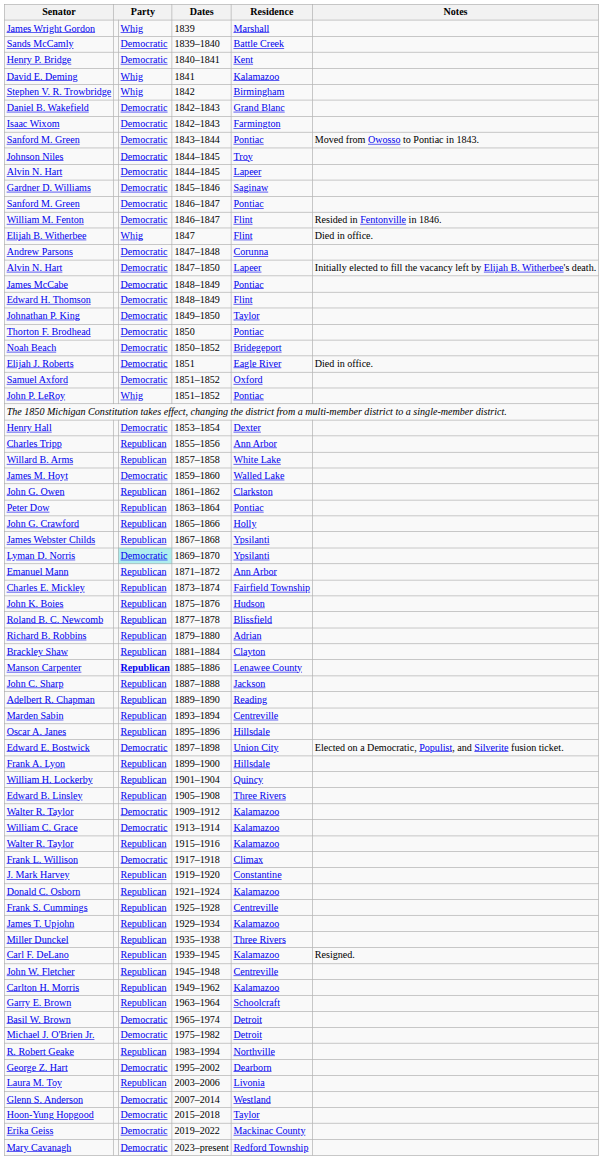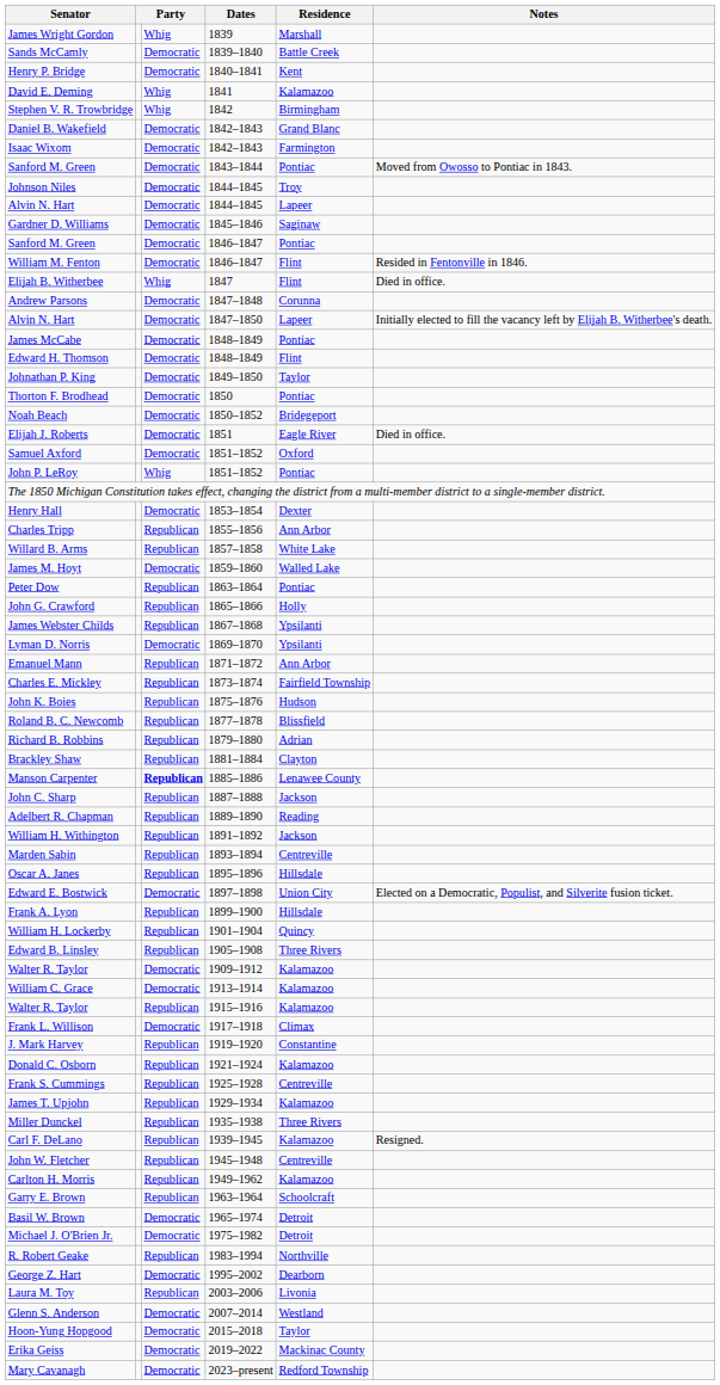- row: John G. Owen | Republican | 1861–1862 | Clarkston
Lyman D. Norris | column 3: paleturquoise background -> no background
+ row: William H. Withington | Republican | 1891–1892 | Jackson
